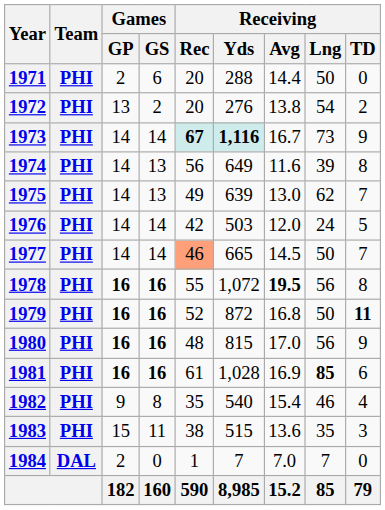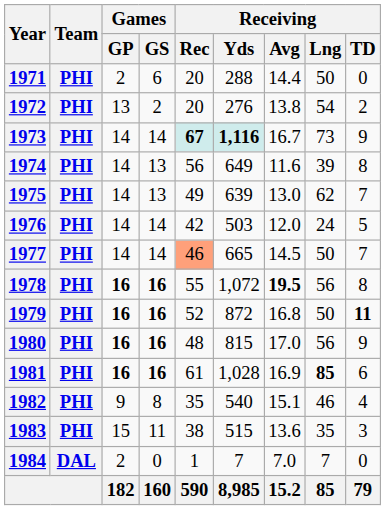1982 | Receiving / Avg: 15.4 -> 15.1
